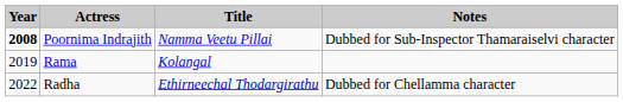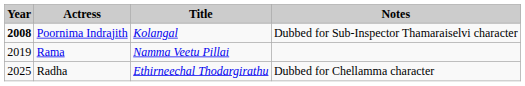Poornima Indrajith | Title: Namma Veetu Pillai -> Kolangal
Rama | Title: Kolangal -> Namma Veetu Pillai
Radha | Year: 2022 -> 2025
